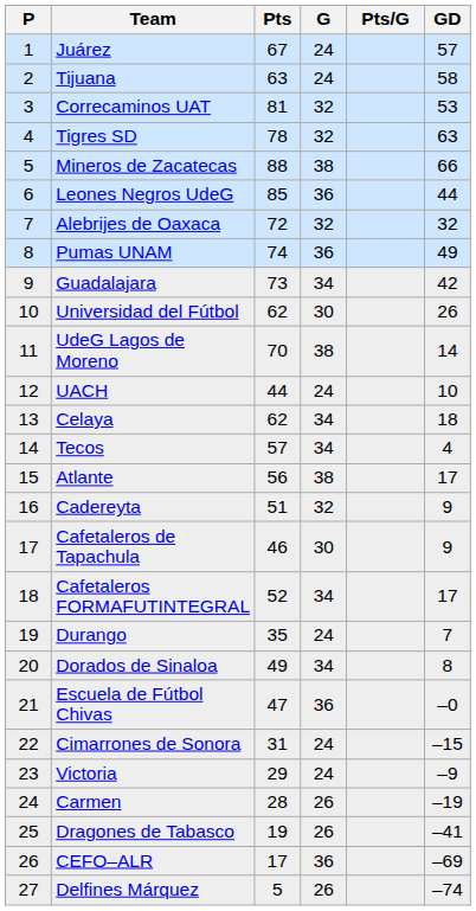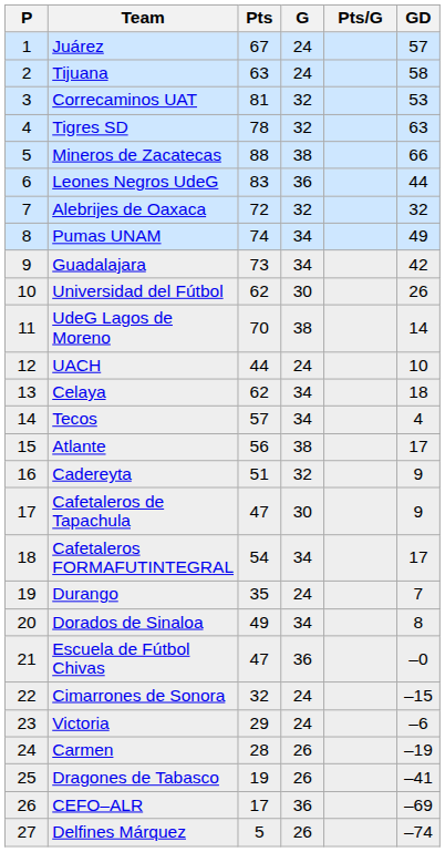Leones Negros UdeG | Pts: 85 -> 83
Pumas UNAM | G: 36 -> 34
Cafetaleros de Tapachula | Pts: 46 -> 47
Cafetaleros FORMAFUTINTEGRAL | Pts: 52 -> 54
Cimarrones de Sonora | Pts: 31 -> 32
Victoria | GD: –9 -> –6
